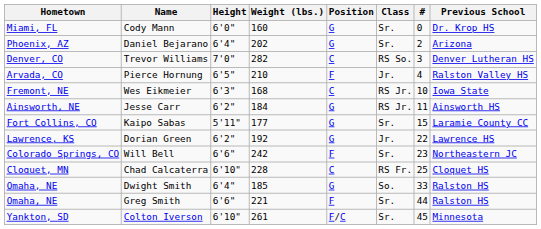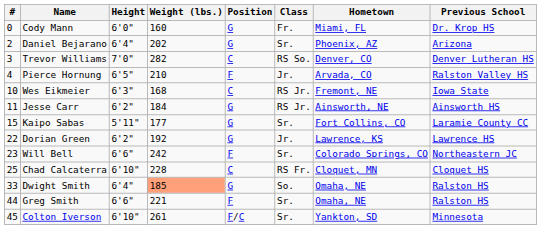columns swapped: # <-> Hometown
Cody Mann | Class: Sr. -> Fr.
Dwight Smith | Weight (lbs.): no background -> lightsalmon background
